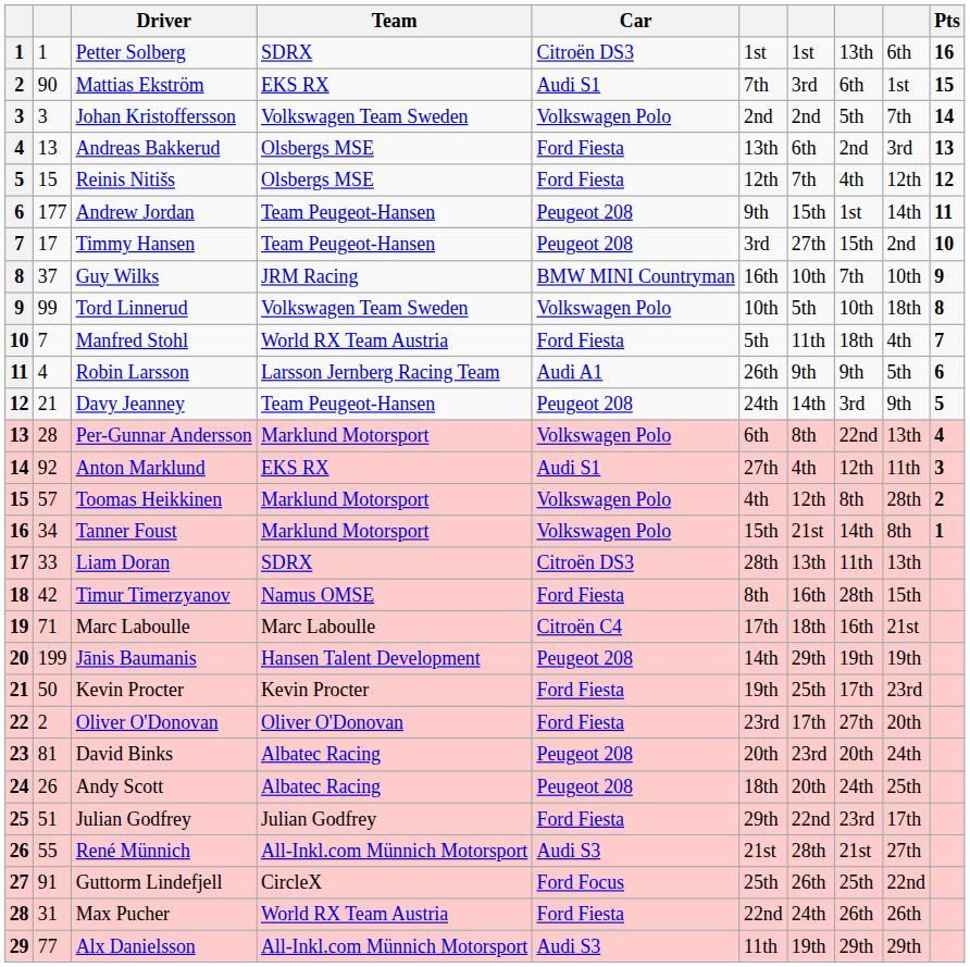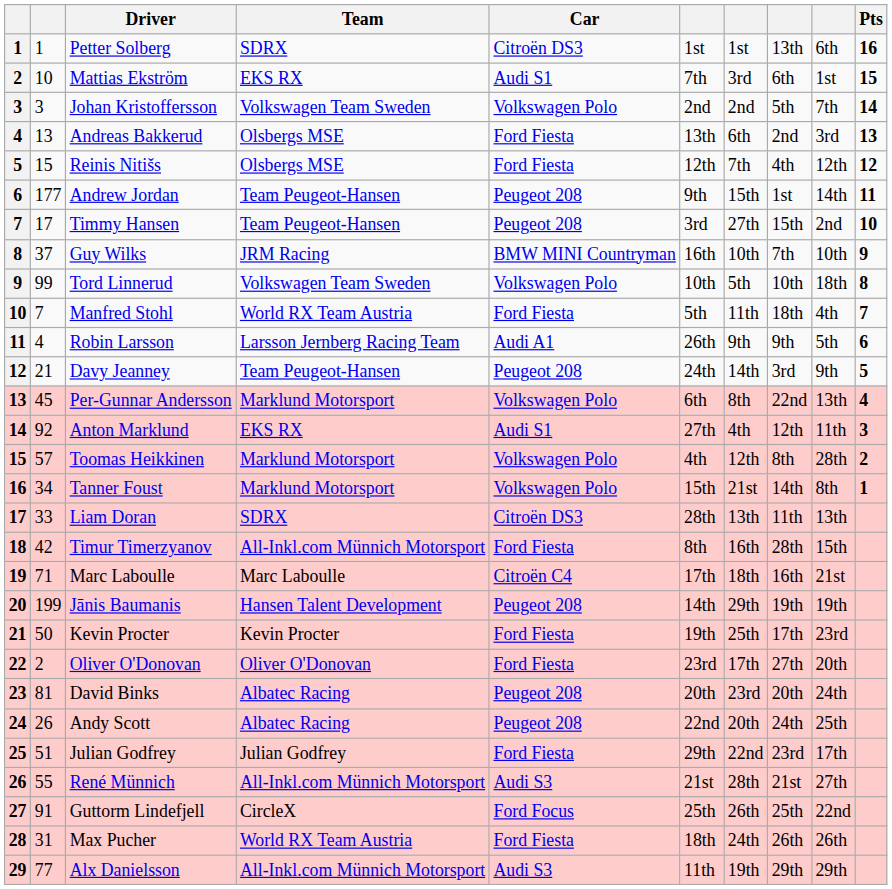Mattias Ekström | column 2: 90 -> 10
Per-Gunnar Andersson | column 2: 28 -> 45
Timur Timerzyanov | Team: Namus OMSE -> All-Inkl.com Münnich Motorsport
Andy Scott | column 6: 18th -> 22nd
Max Pucher | column 6: 22nd -> 18th
